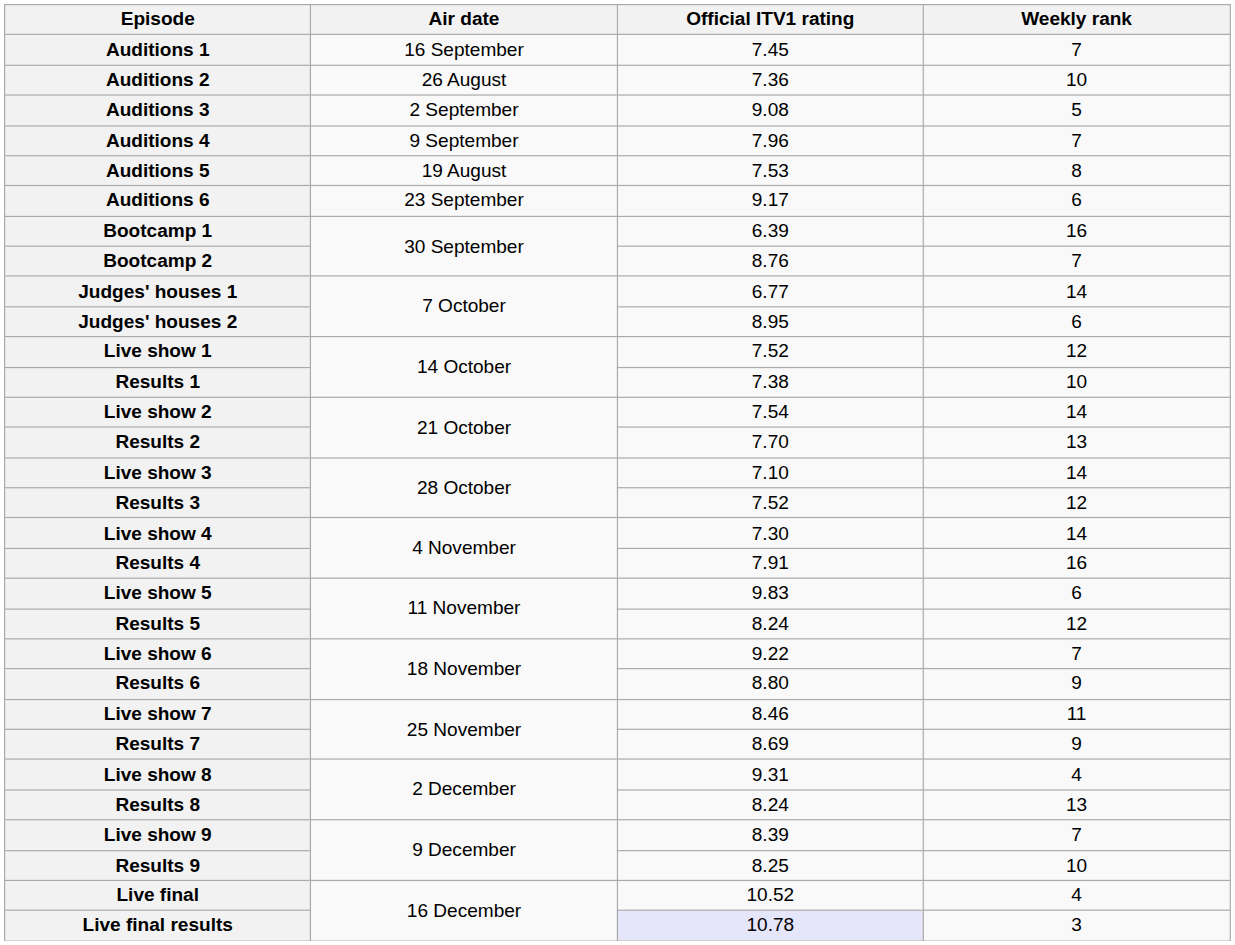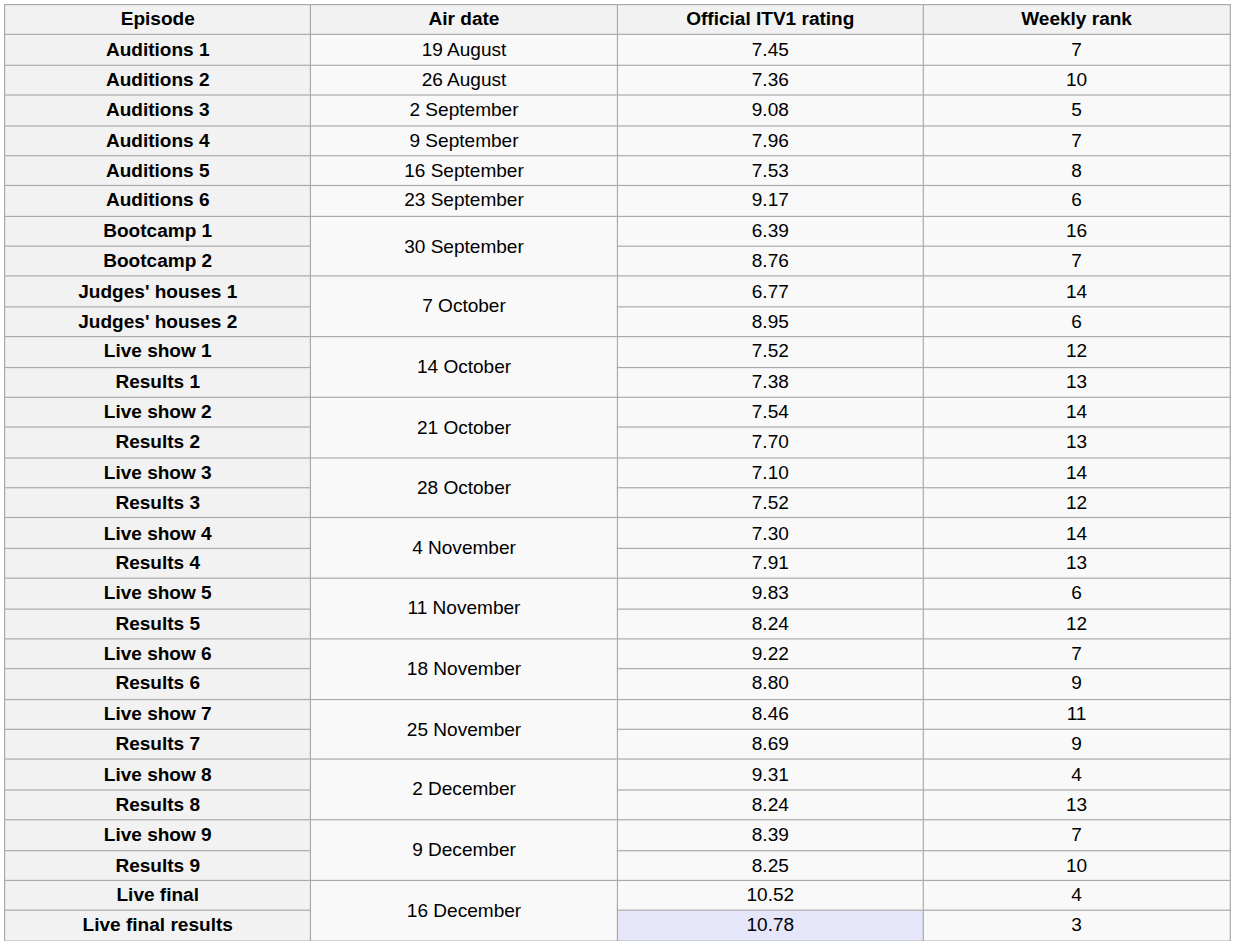Auditions 1 | Air date: 16 September -> 19 August
Auditions 5 | Air date: 19 August -> 16 September
Results 1 | Weekly rank: 10 -> 13
Results 4 | Weekly rank: 16 -> 13
